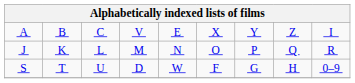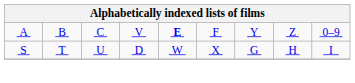A | column 5: normal -> bold
A | column 6: X -> F
A | column 9: I -> 0–9
- row: J | K | L | M | N | O | P | Q | R
S | column 6: F -> X
S | column 9: 0–9 -> I
